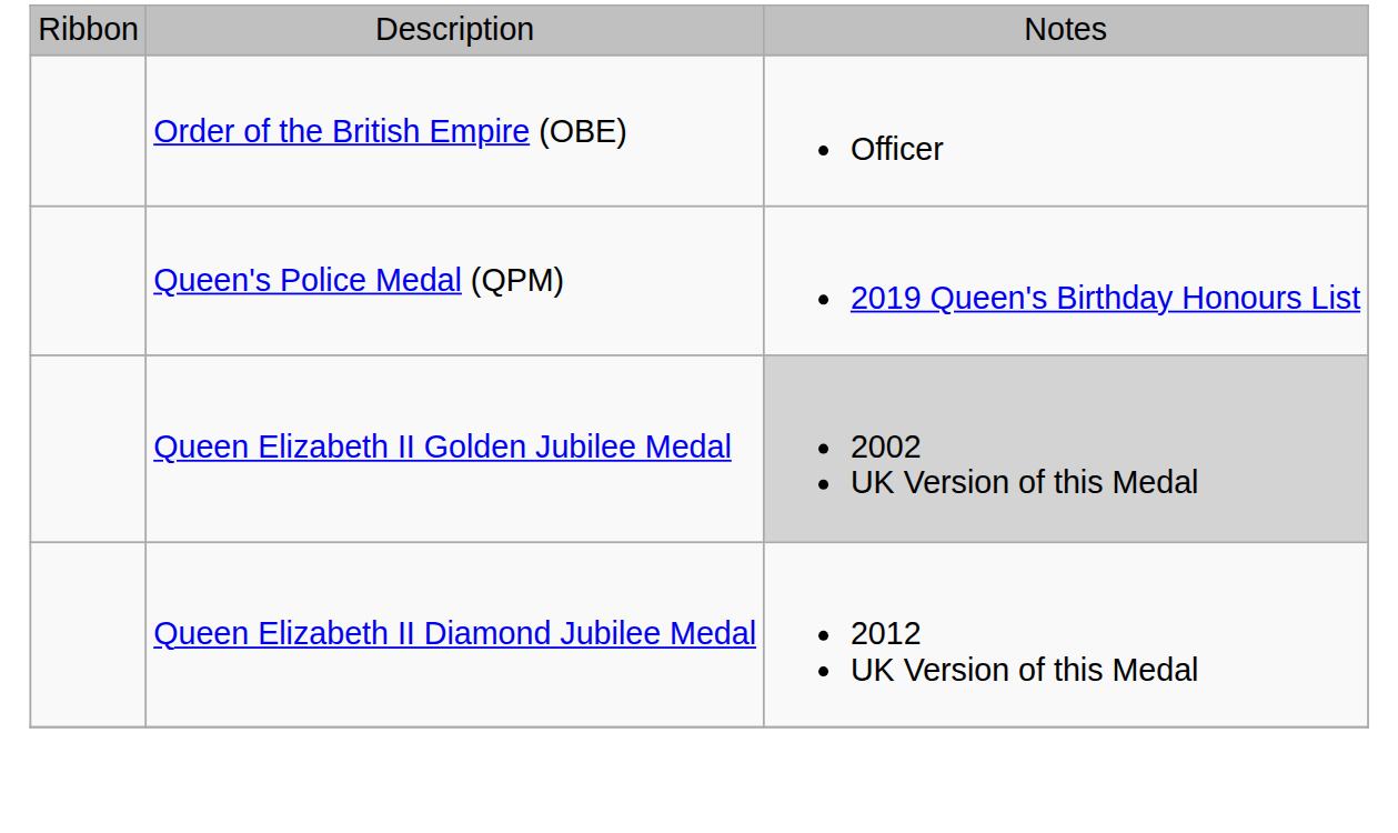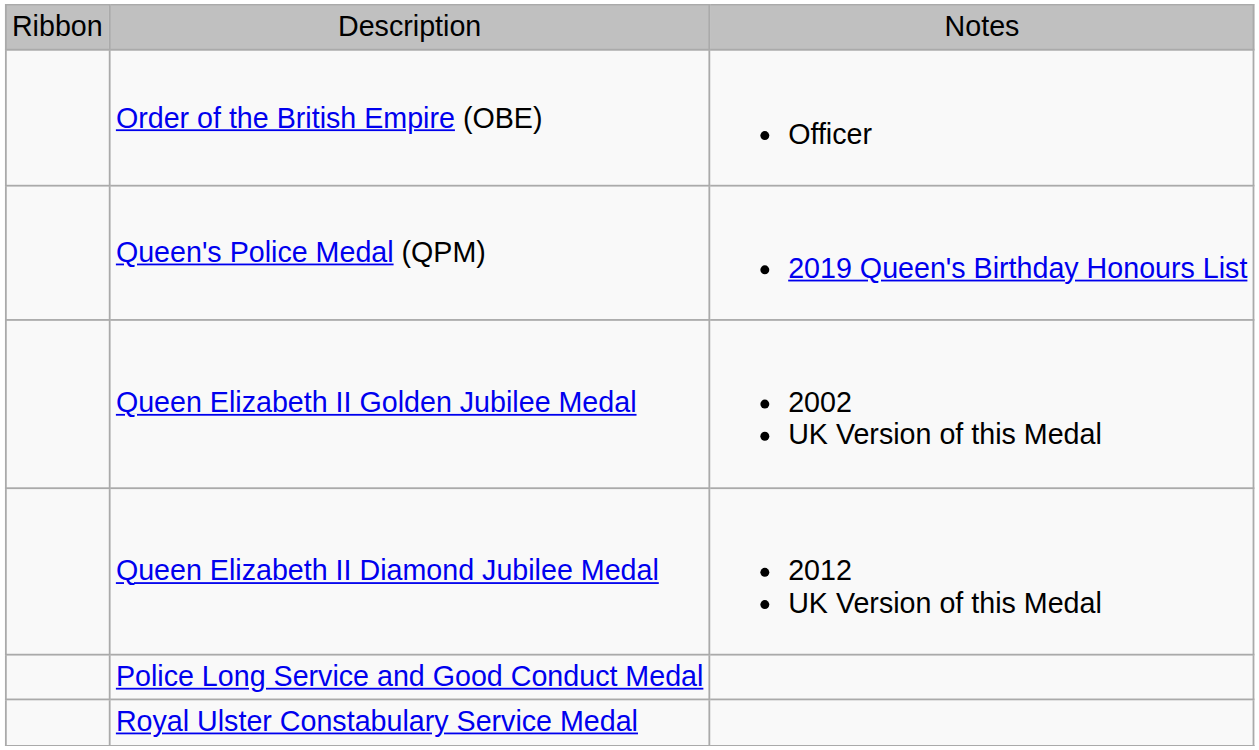Queen Elizabeth II Golden Jubilee Medal | column 3: lightgrey background -> no background
+ row: Police Long Service and Good Conduct Medal
+ row: Royal Ulster Constabulary Service Medal
